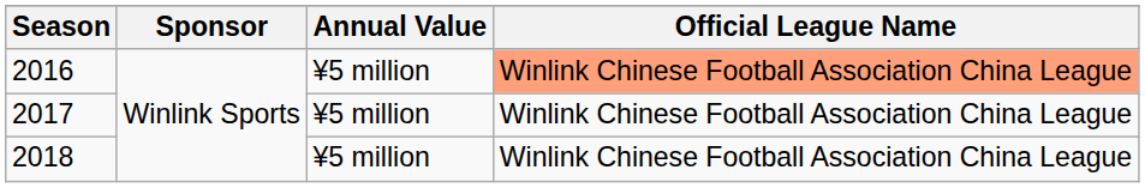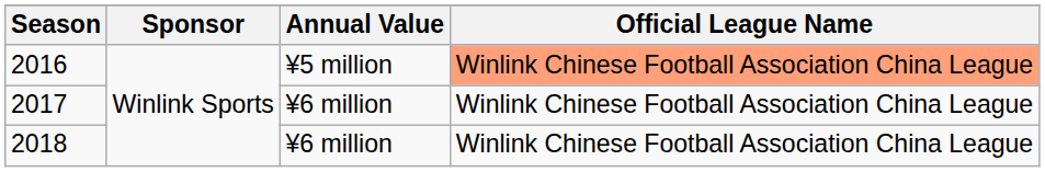2017 | Annual Value: ¥5 million -> ¥6 million
2018 | Annual Value: ¥5 million -> ¥6 million
